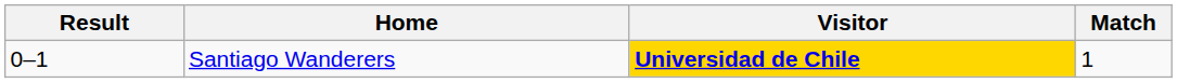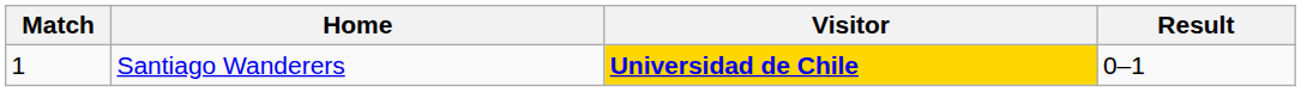columns swapped: Match <-> Result
